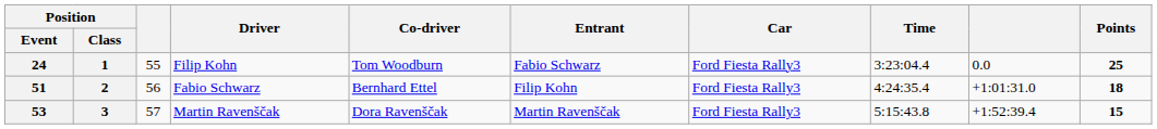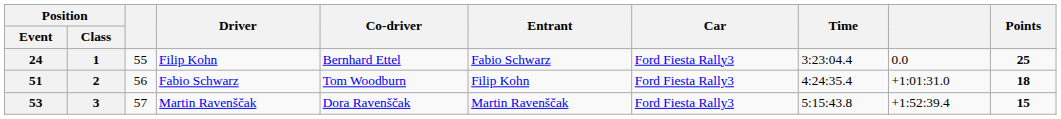24 | Co-driver: Tom Woodburn -> Bernhard Ettel
51 | Co-driver: Bernhard Ettel -> Tom Woodburn
